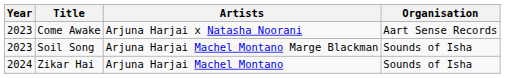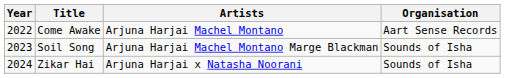Come Awake | Year: 2023 -> 2022
Come Awake | Artists: Arjuna Harjai x Natasha Noorani -> Arjuna Harjai Machel Montano
Zikar Hai | Artists: Arjuna Harjai Machel Montano -> Arjuna Harjai x Natasha Noorani
